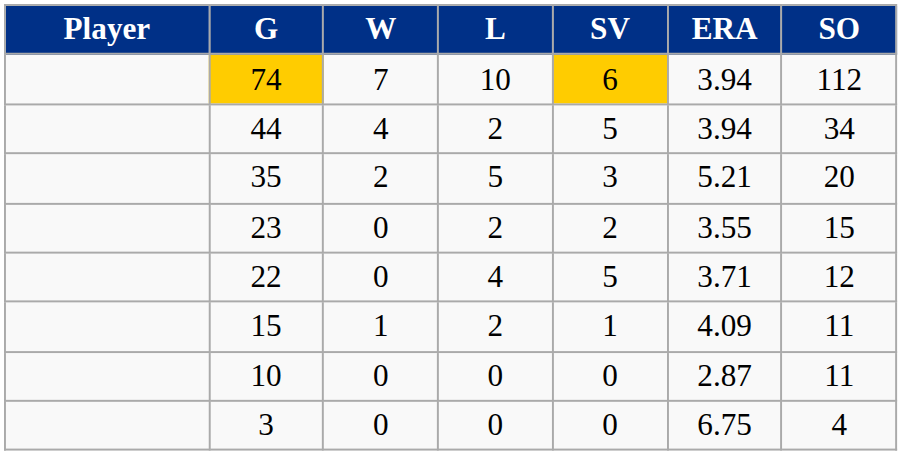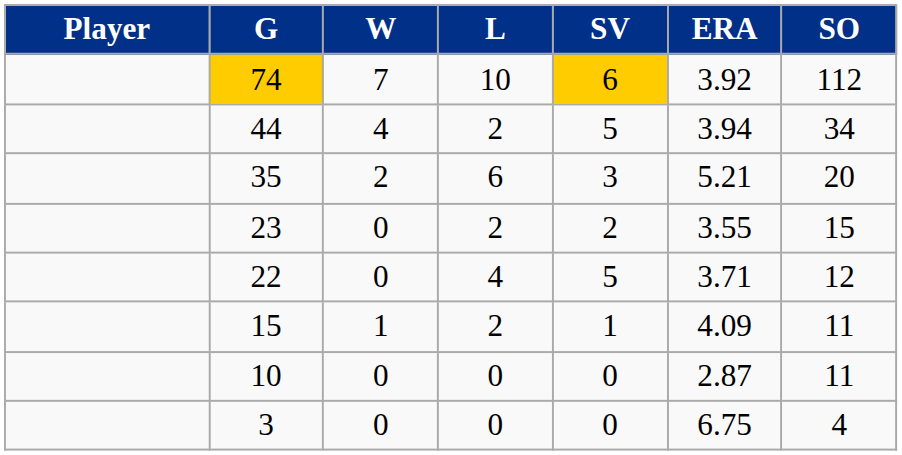74 | ERA: 3.94 -> 3.92
35 | L: 5 -> 6
